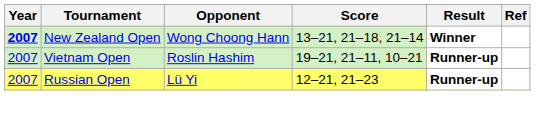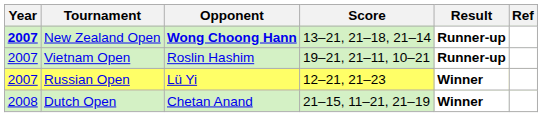New Zealand Open | Opponent: normal -> bold
New Zealand Open | Result: Winner -> Runner-up
Russian Open | Result: Runner-up -> Winner
+ row: 2008 | Dutch Open | Chetan Anand | 21–15, 11–21, 21–19 | Winner
